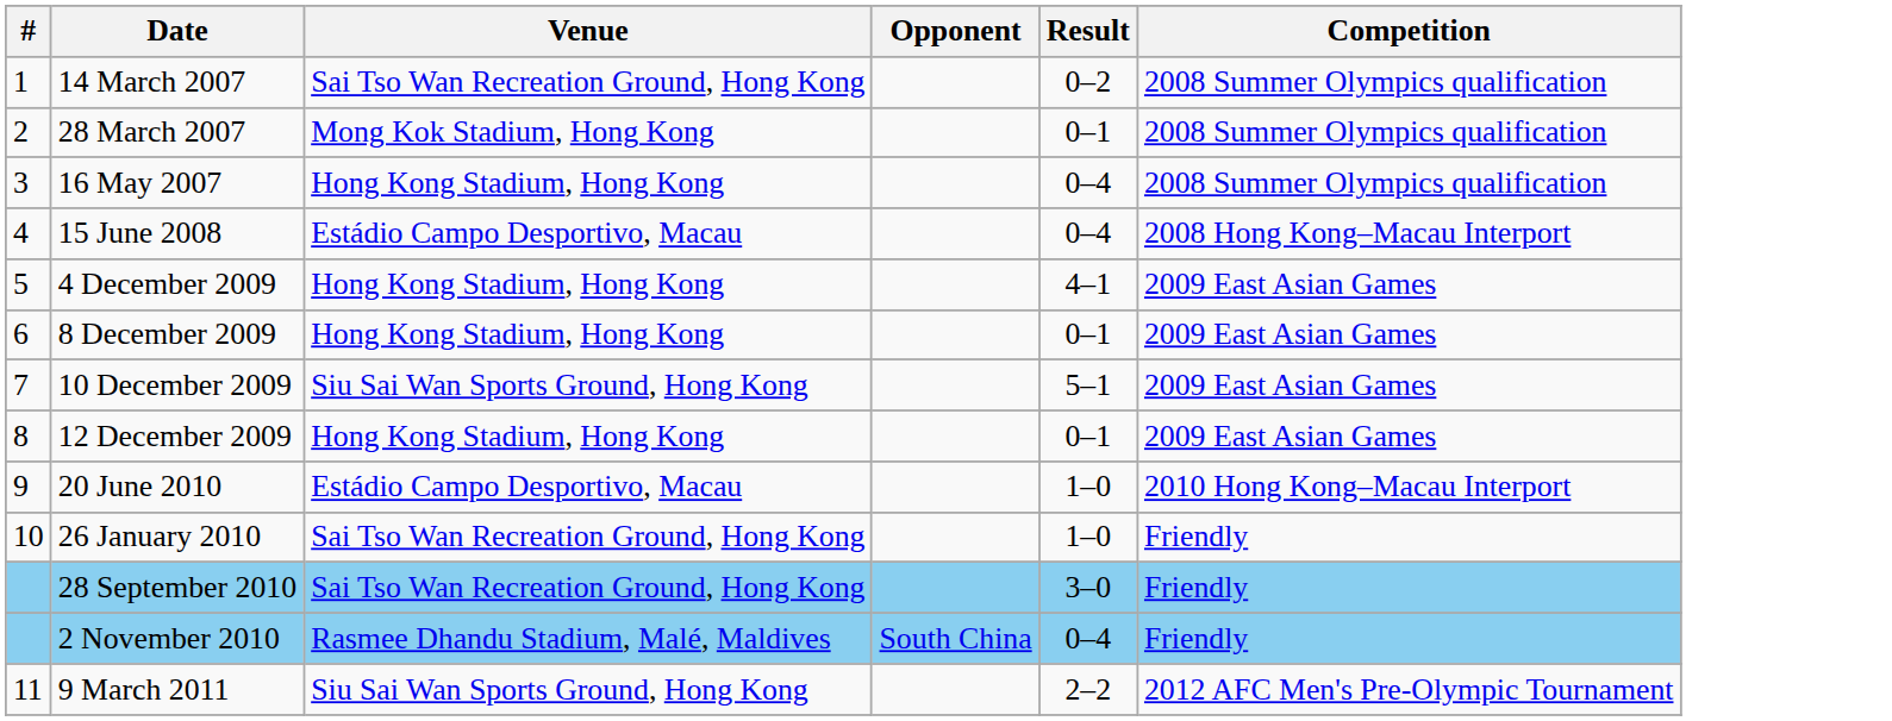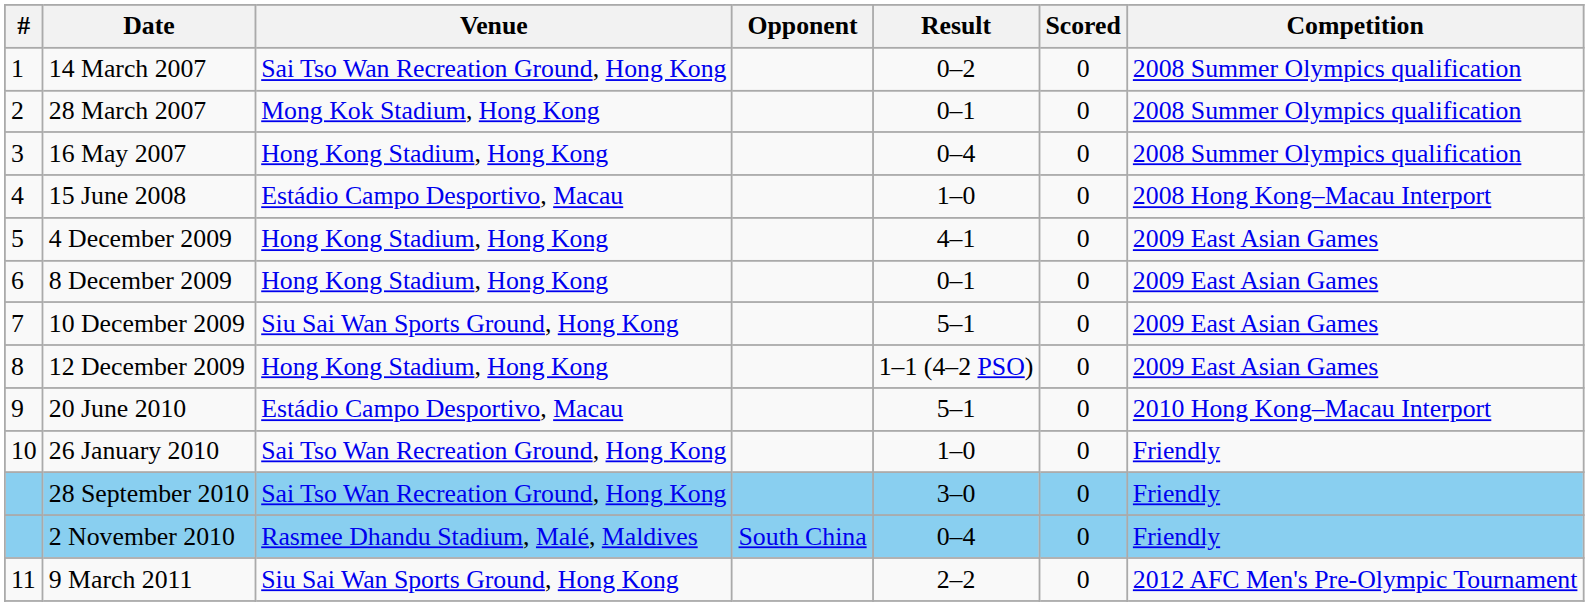+ column: Scored | 0 | 0 | 0 | 0 | 0 | 0 | 0 | 0 | 0 | 0 | 0 | 0 | 0
15 June 2008 | Result: 0–4 -> 1–0
12 December 2009 | Result: 0–1 -> 1–1 (4–2 PSO)
20 June 2010 | Result: 1–0 -> 5–1
